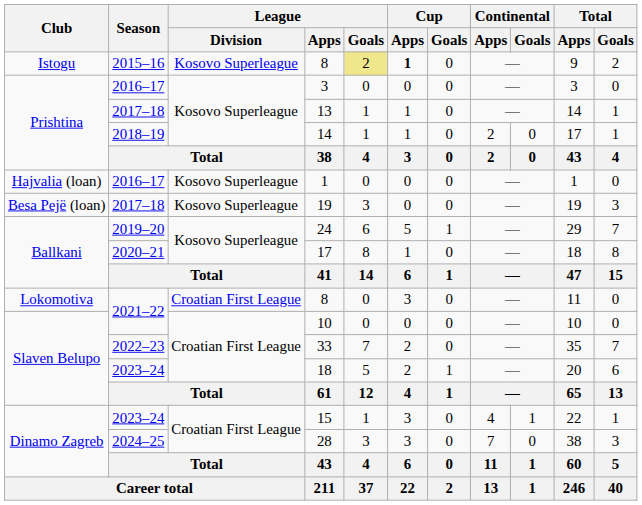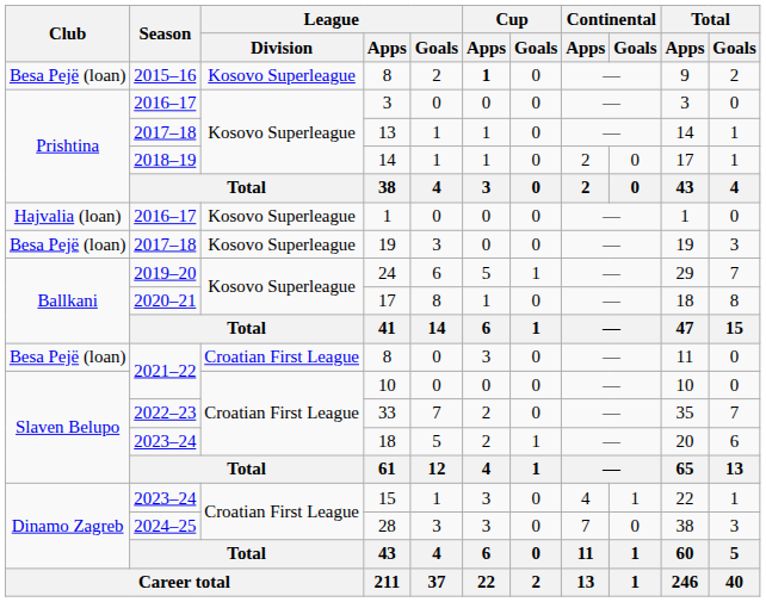2015–16 / 8 | Club: Istogu -> Besa Pejë (loan)
2015–16 / 8 | League / Goals: khaki background -> no background
2021–22 / 8 | Club: Lokomotiva -> Besa Pejë (loan)
